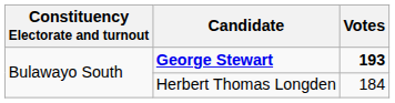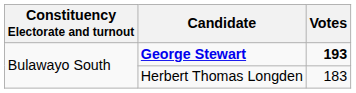Herbert Thomas Longden | Votes: 184 -> 183
